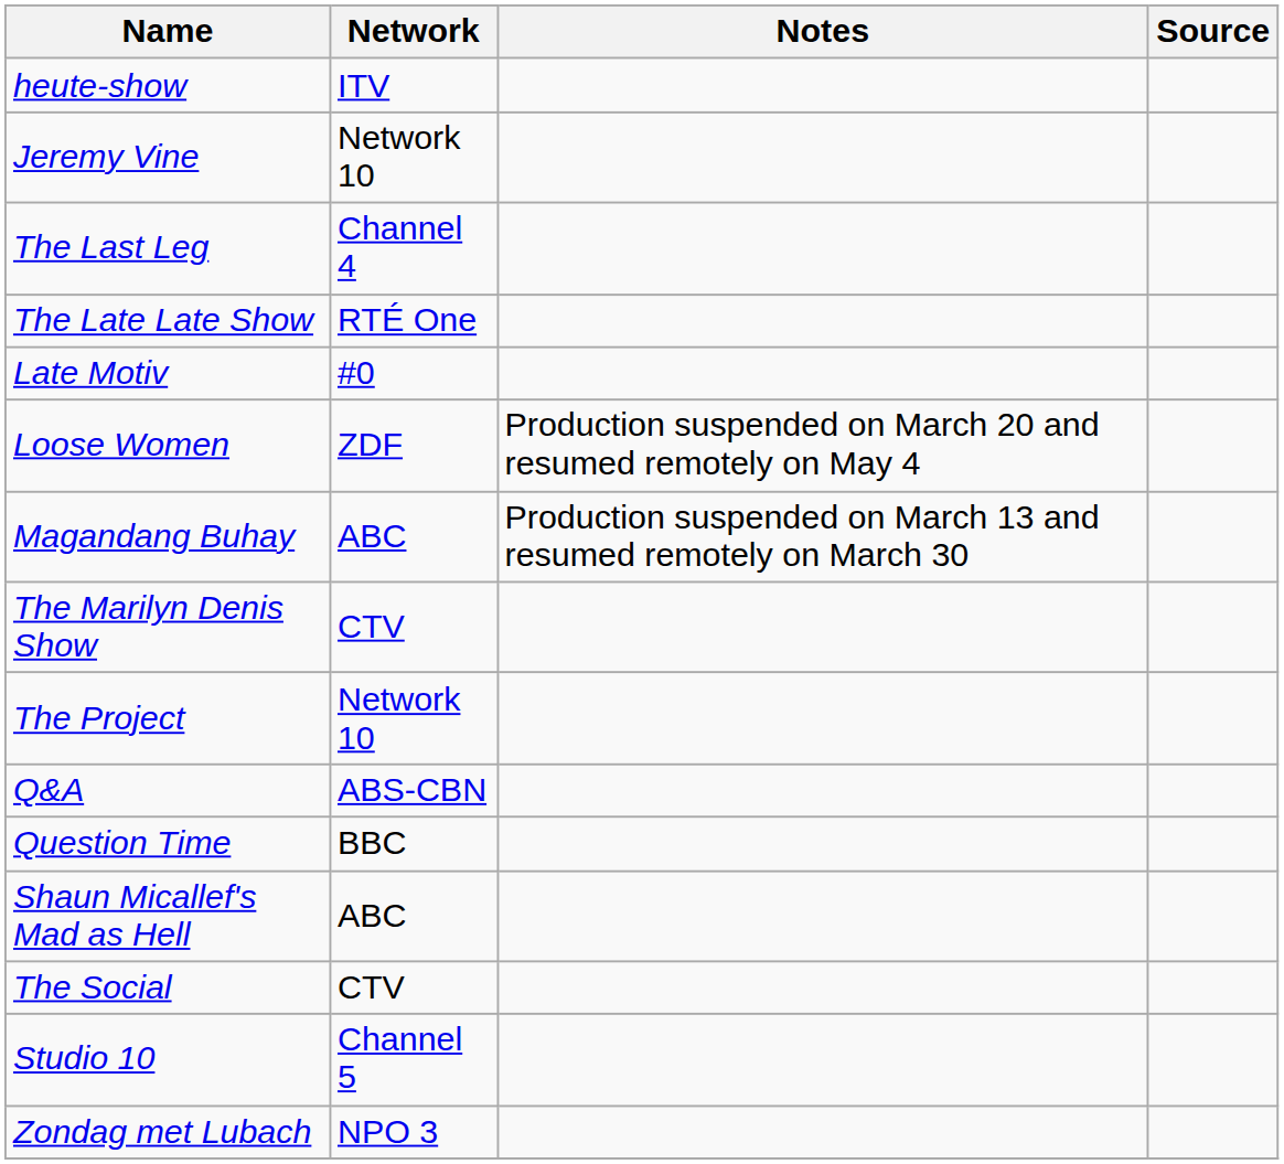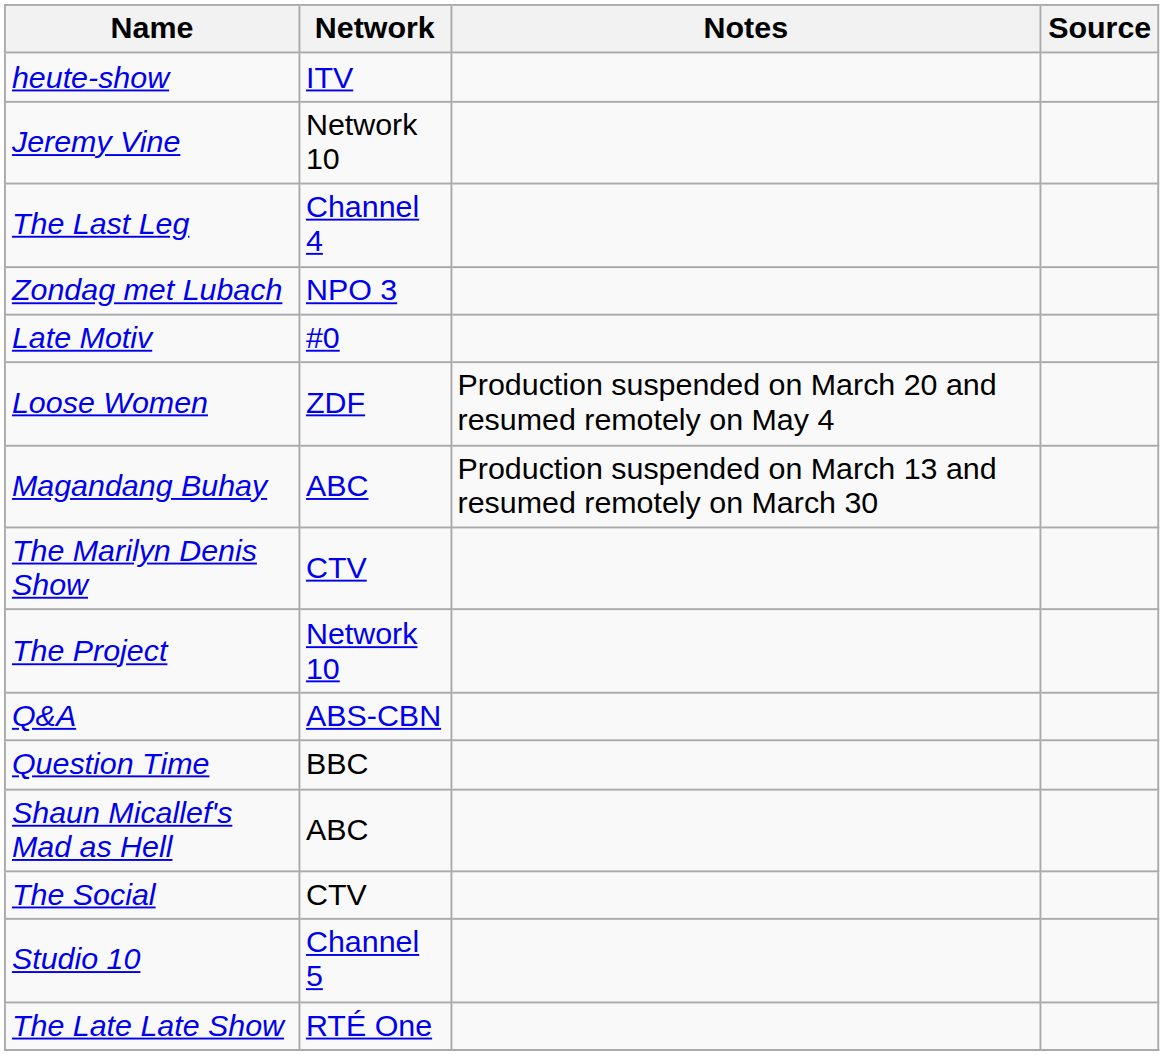rows swapped: The Late Late Show <-> Zondag met Lubach
